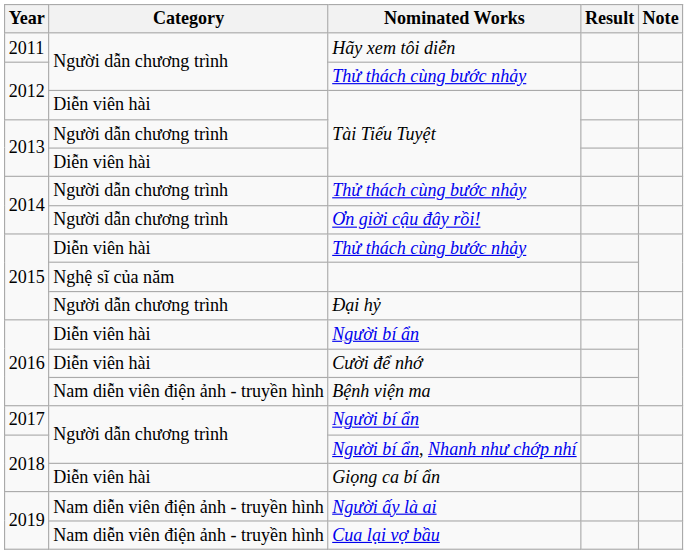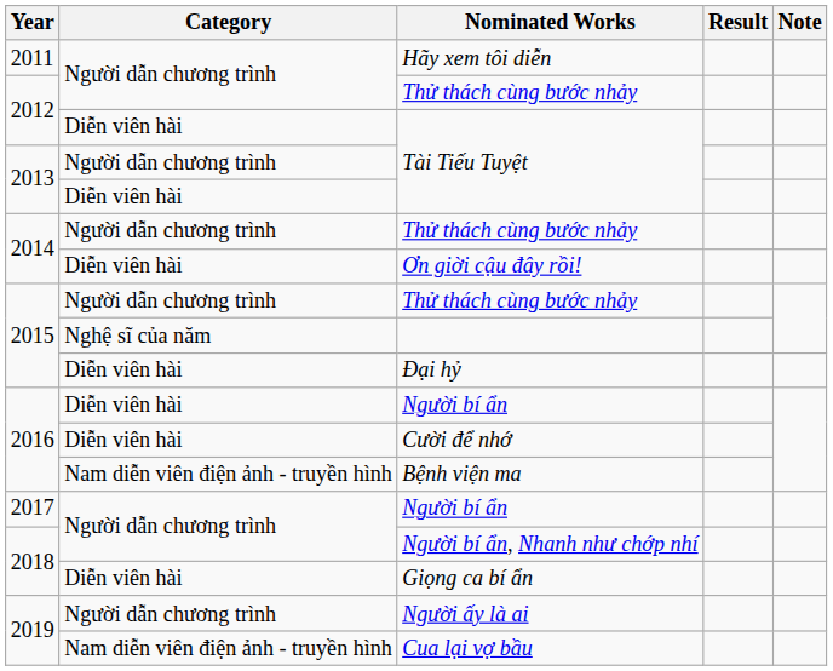Ơn giời cậu đây rồi! | Category: Người dẫn chương trình -> Diễn viên hài
2015 / Thử thách cùng bước nhảy | Category: Diễn viên hài -> Người dẫn chương trình
Đại hỷ | Category: Người dẫn chương trình -> Diễn viên hài
Người ấy là ai | Category: Nam diễn viên điện ảnh - truyền hình -> Người dẫn chương trình
